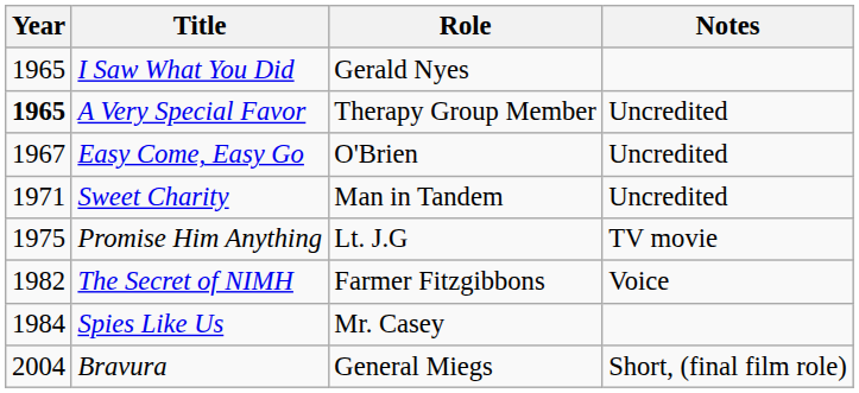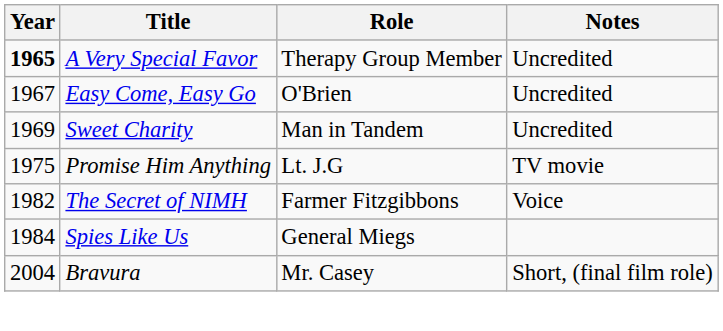- row: 1965 | I Saw What You Did | Gerald Nyes
Sweet Charity | Year: 1971 -> 1969
Spies Like Us | Role: Mr. Casey -> General Miegs
Bravura | Role: General Miegs -> Mr. Casey
